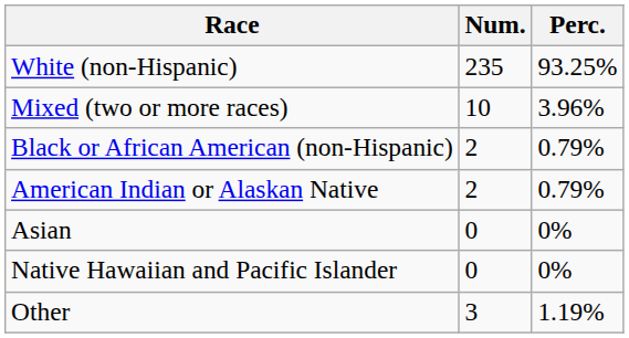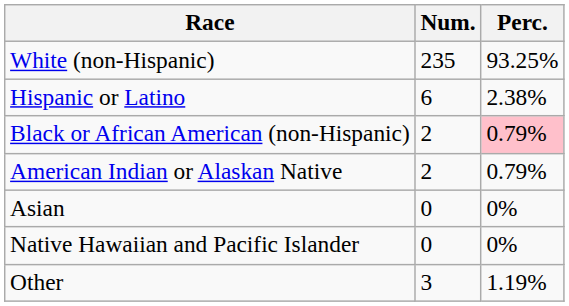- row: Mixed (two or more races) | 10 | 3.96%
+ row: Hispanic or Latino | 6 | 2.38%
Black or African American (non-Hispanic) | Perc.: no background -> pink background
